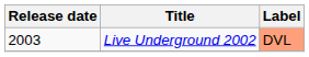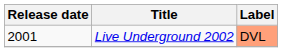Live Underground 2002 | Release date: 2003 -> 2001
